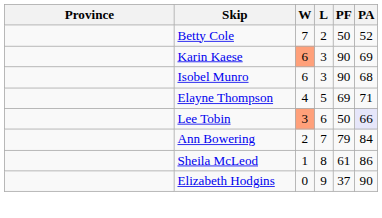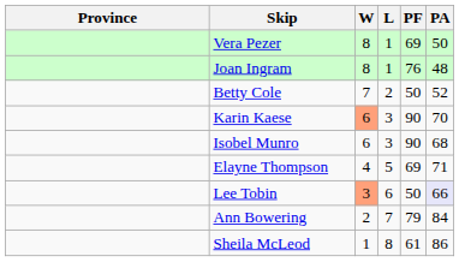+ row: Vera Pezer | 8 | 1 | 69 | 50
+ row: Joan Ingram | 8 | 1 | 76 | 48
Karin Kaese | PA: 69 -> 70
- row: Elizabeth Hodgins | 0 | 9 | 37 | 90
